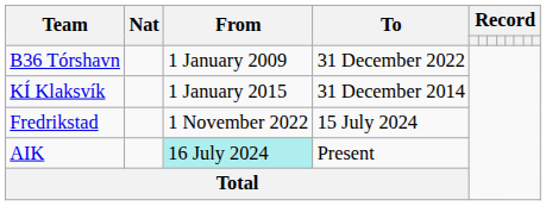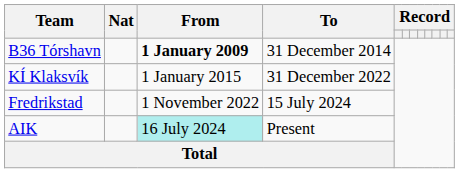B36 Tórshavn | From: normal -> bold
B36 Tórshavn | To: 31 December 2022 -> 31 December 2014
KÍ Klaksvík | To: 31 December 2014 -> 31 December 2022
